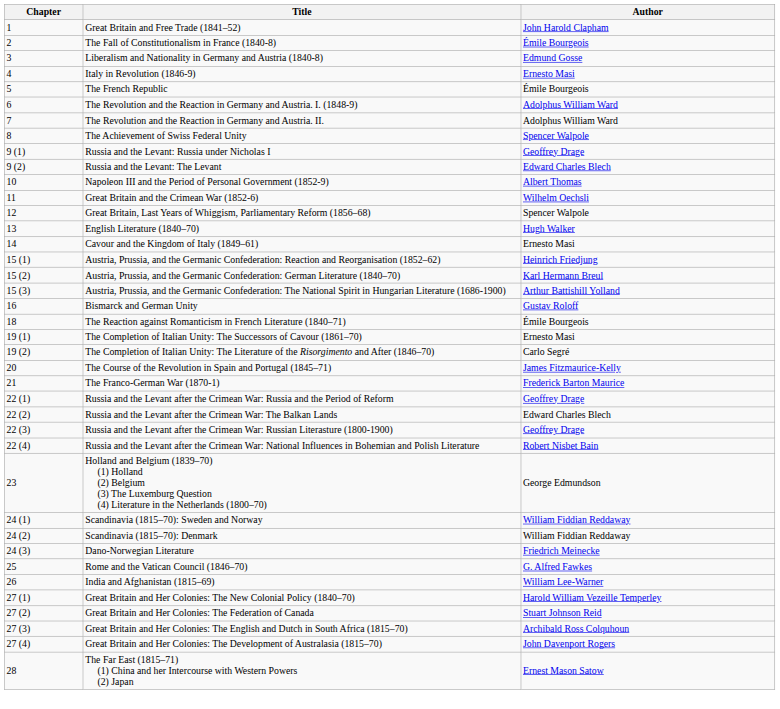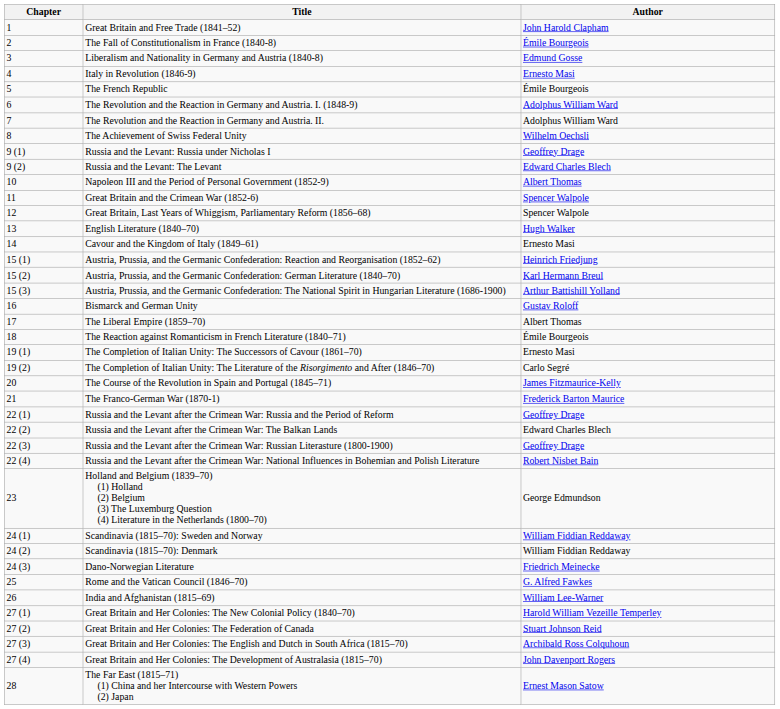The Achievement of Swiss Federal Unity | Author: Spencer Walpole -> Wilhelm Oechsli
Great Britain and the Crimean War (1852-6) | Author: Wilhelm Oechsli -> Spencer Walpole
+ row: 17 | The Liberal Empire (1859–70) | Albert Thomas
